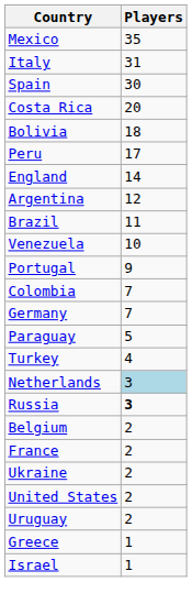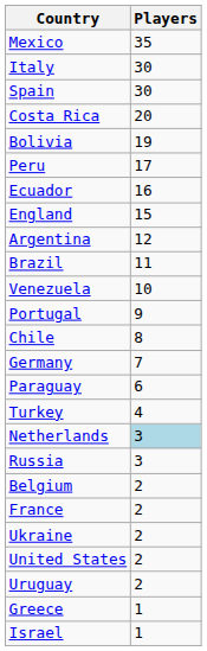Italy | Players: 31 -> 30
Bolivia | Players: 18 -> 19
+ row: Ecuador | 16
England | Players: 14 -> 15
+ row: Chile | 8
- row: Colombia | 7
Paraguay | Players: 5 -> 6
Russia | Players: bold -> normal
